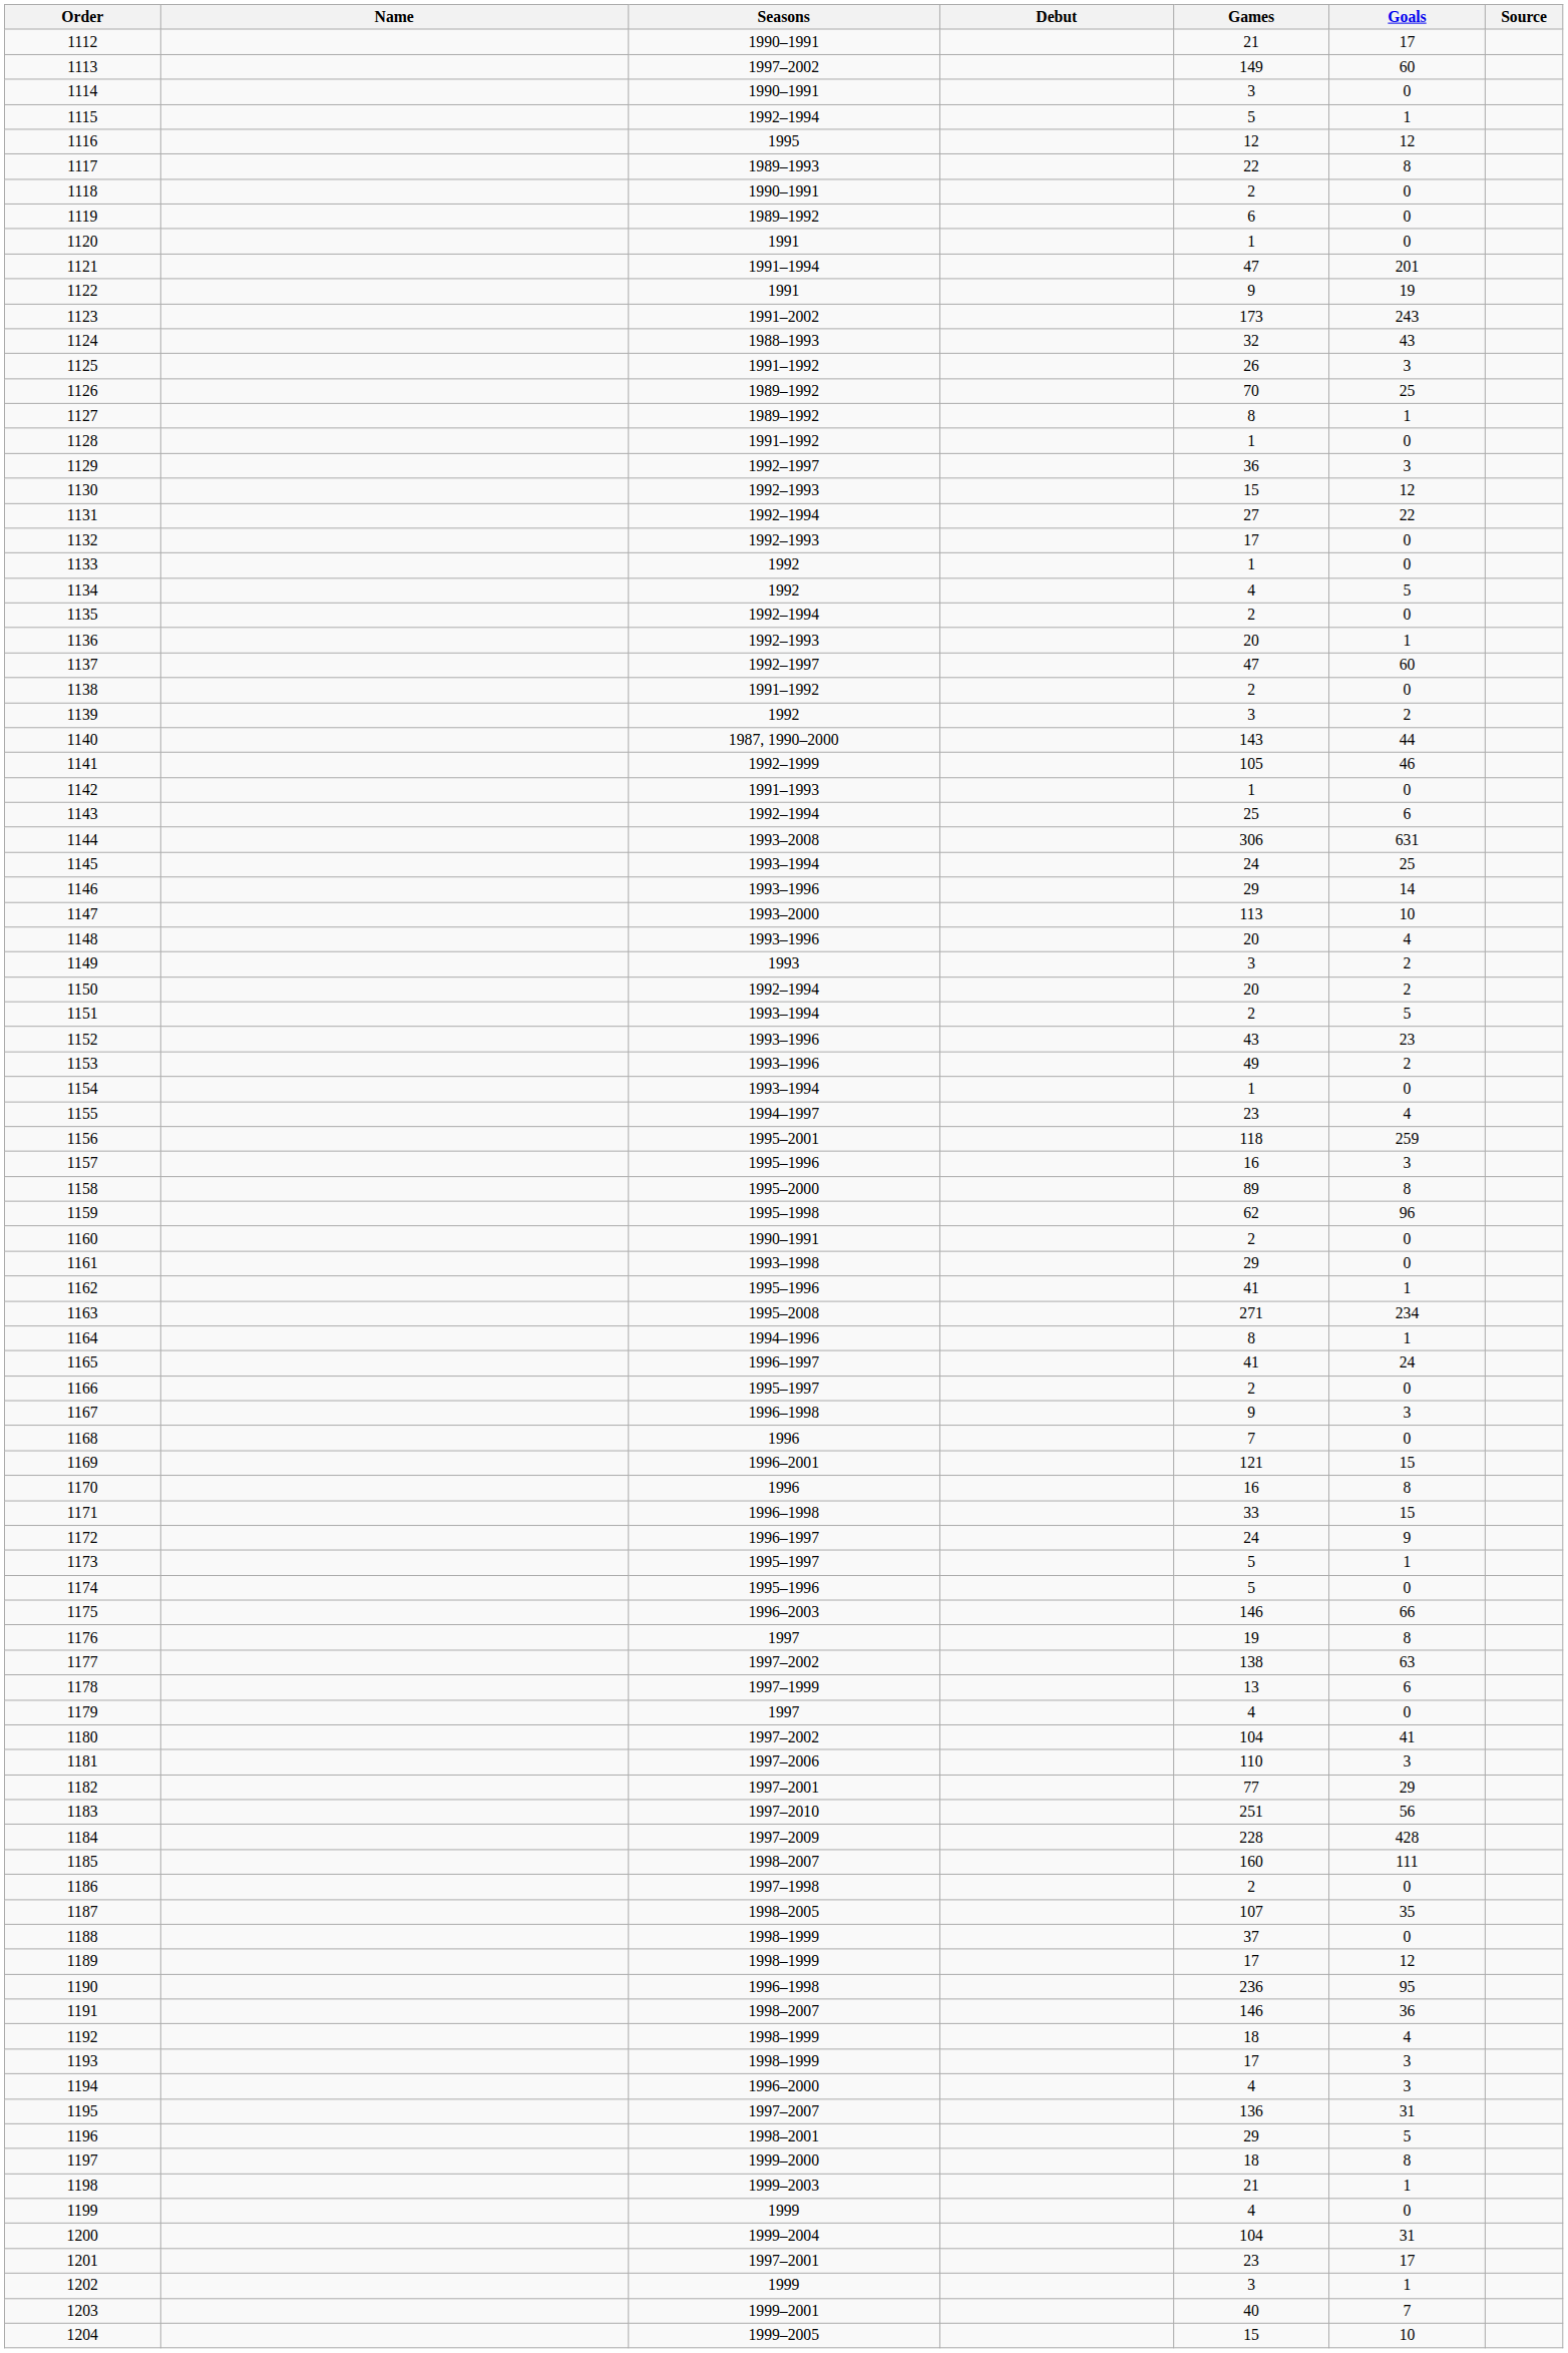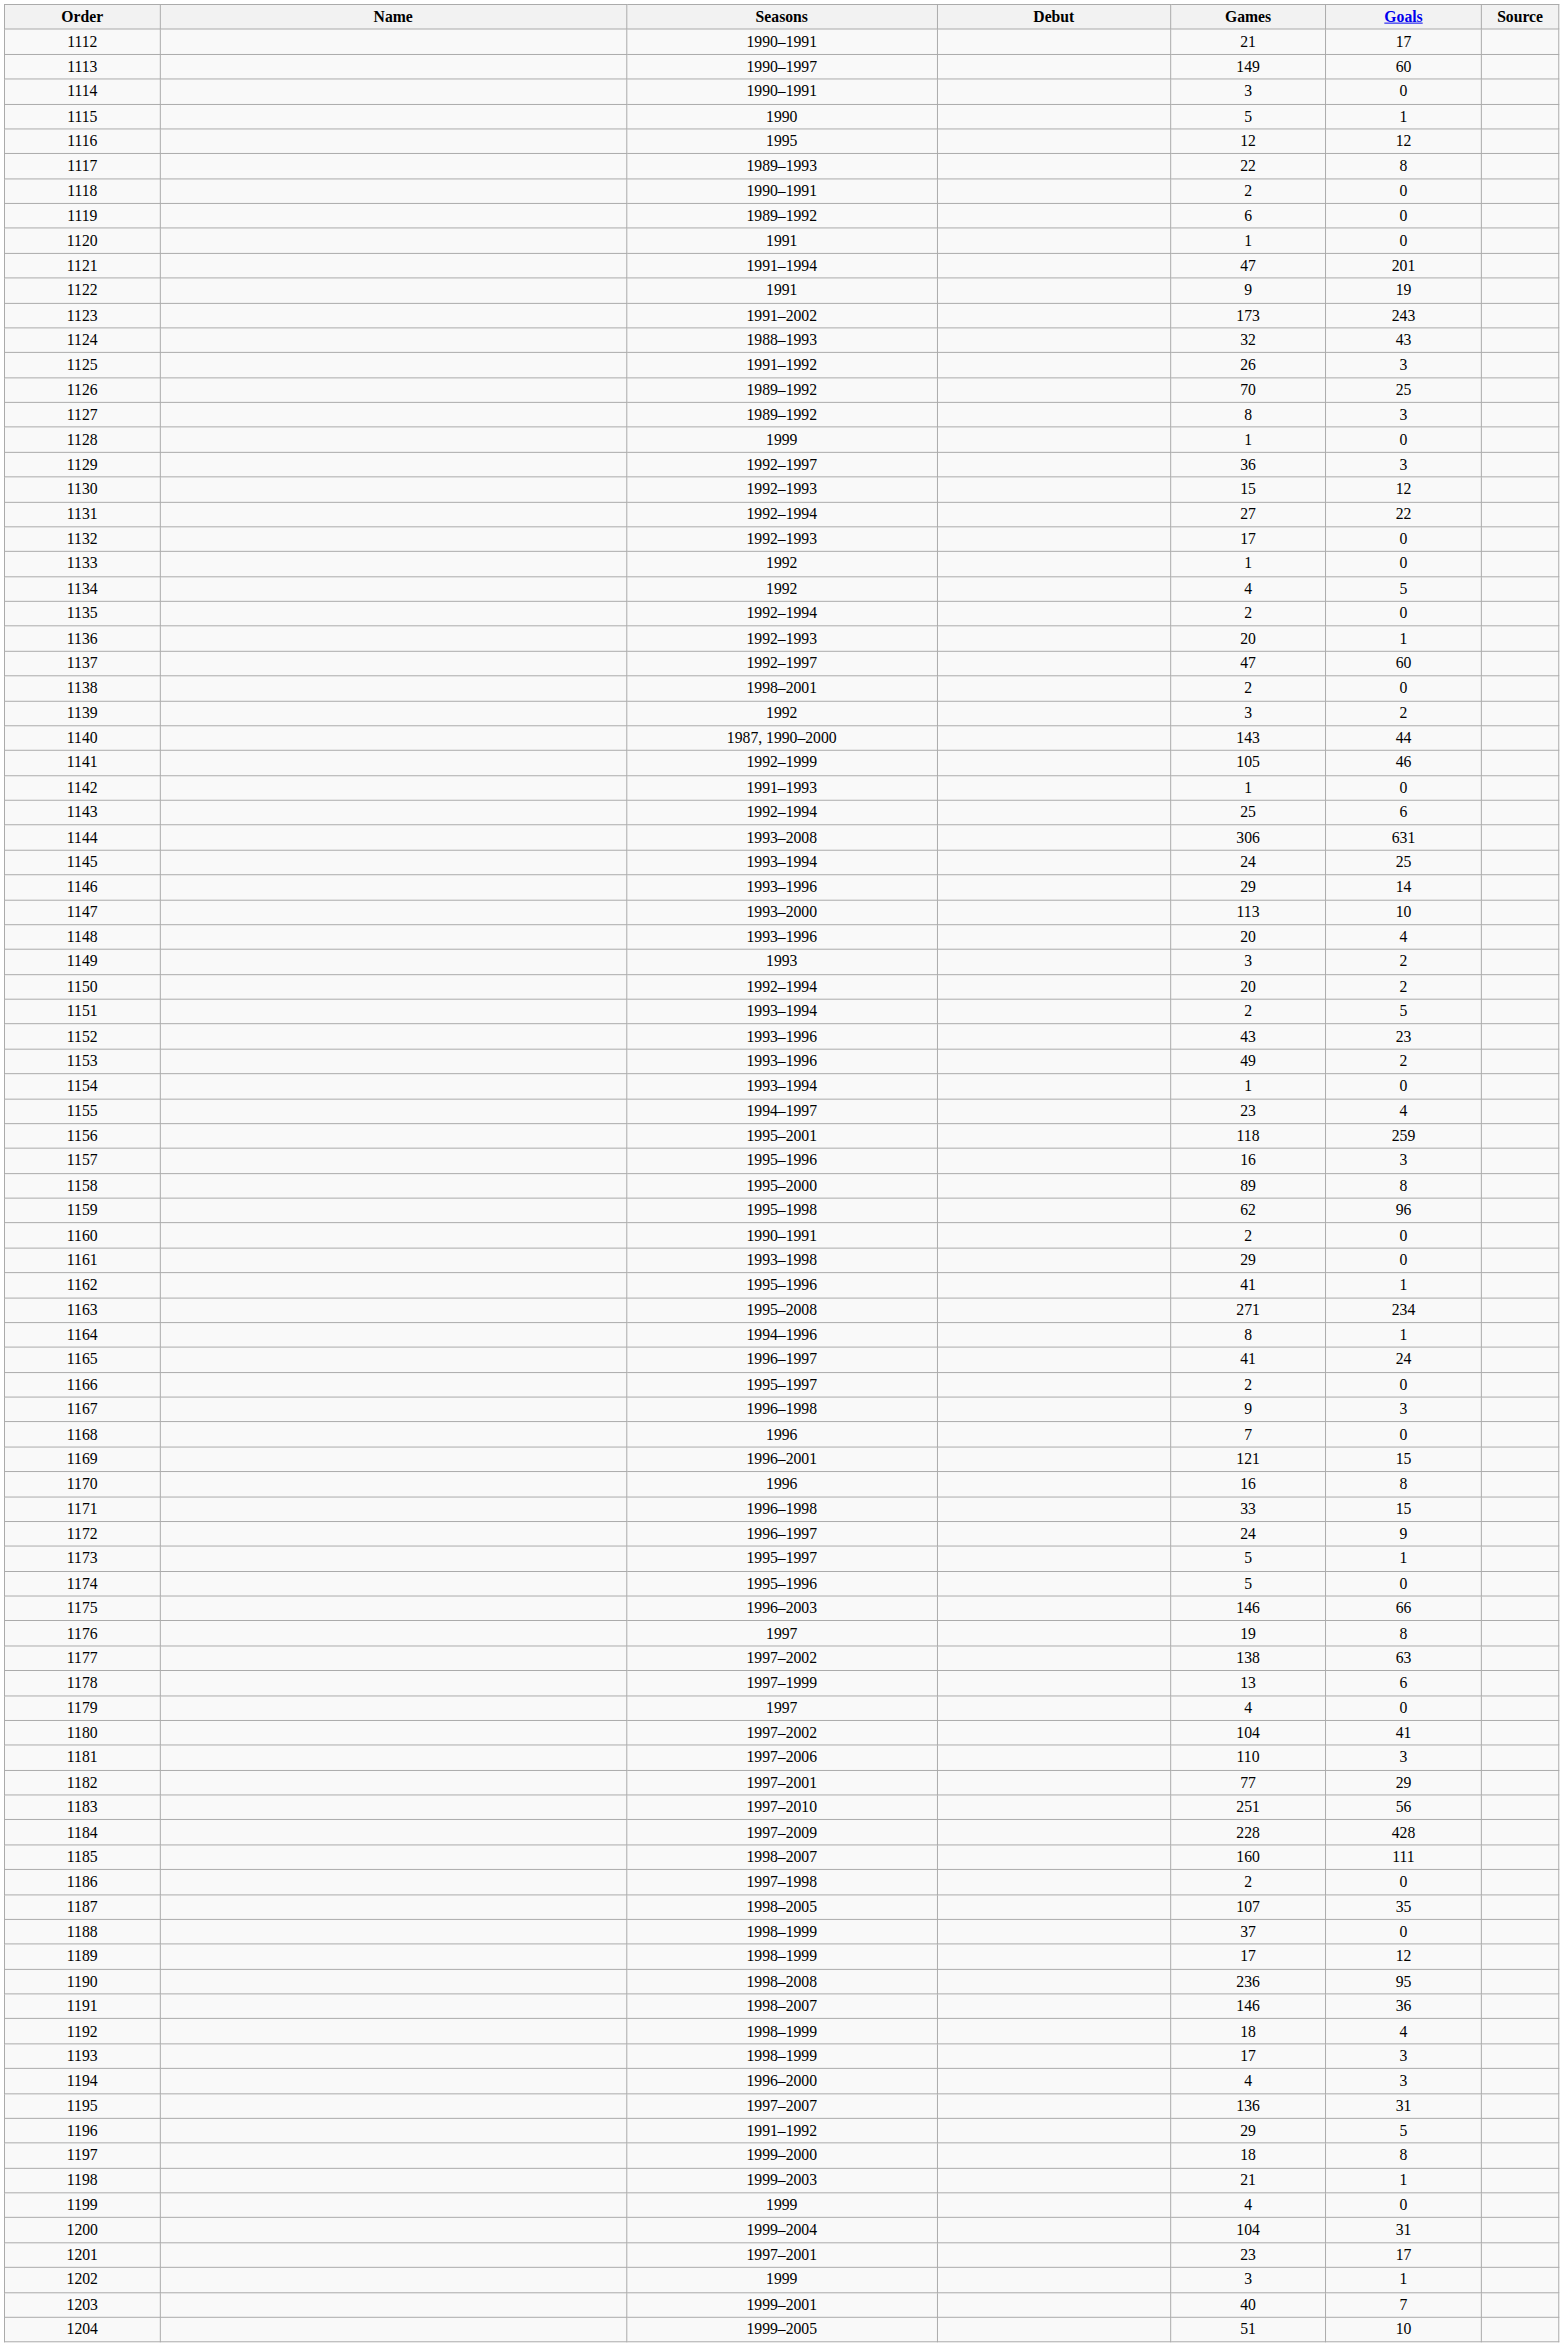1113 | Seasons: 1997–2002 -> 1990–1997
1115 | Seasons: 1992–1994 -> 1990
1127 | Goals: 1 -> 3
1128 | Seasons: 1991–1992 -> 1999
1138 | Seasons: 1991–1992 -> 1998–2001
1190 | Seasons: 1996–1998 -> 1998–2008
1196 | Seasons: 1998–2001 -> 1991–1992
1204 | Games: 15 -> 51
